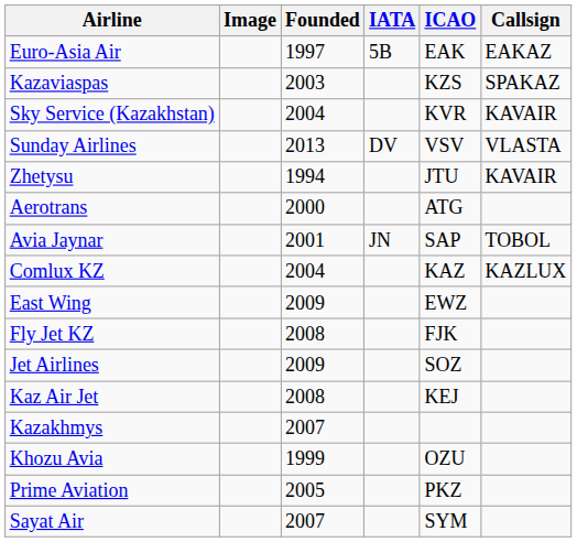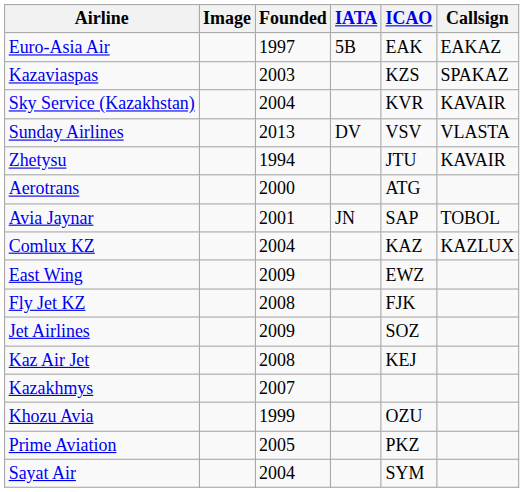Sayat Air | Founded: 2007 -> 2004
